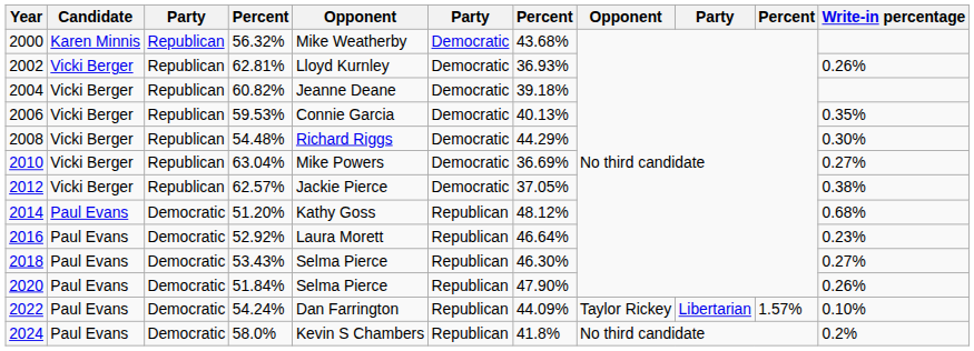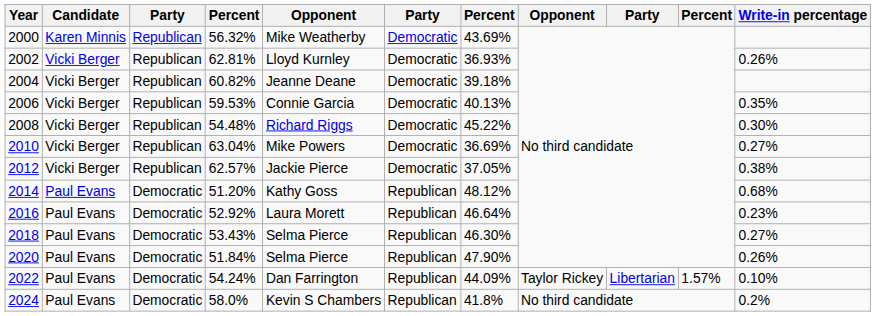2000 | column 7: 43.68% -> 43.69%
2008 | column 7: 44.29% -> 45.22%
